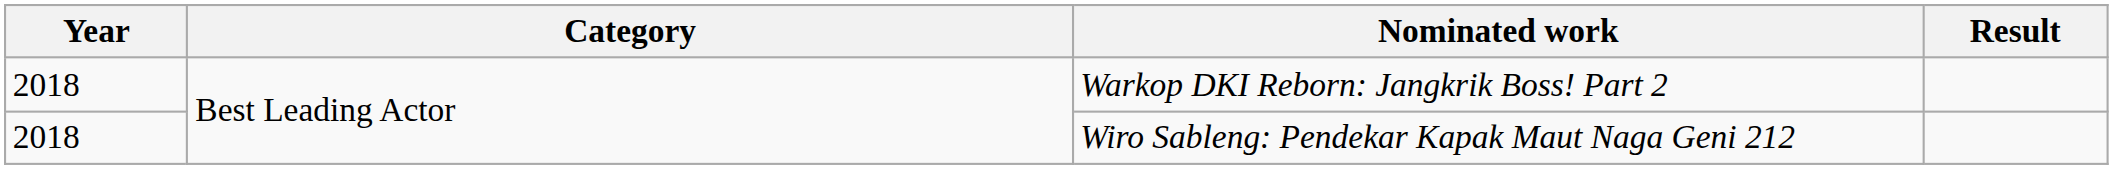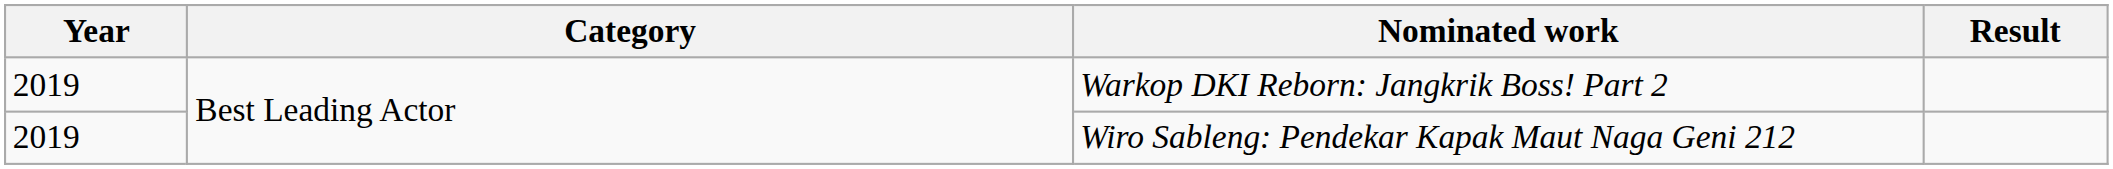Warkop DKI Reborn: Jangkrik Boss! Part 2 | Year: 2018 -> 2019
Wiro Sableng: Pendekar Kapak Maut Naga Geni 212 | Year: 2018 -> 2019
